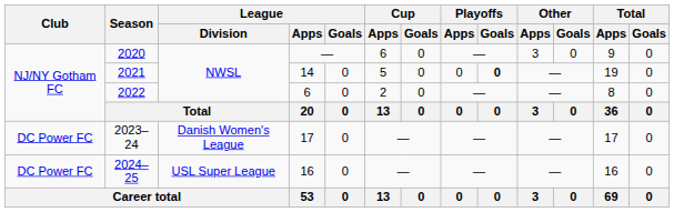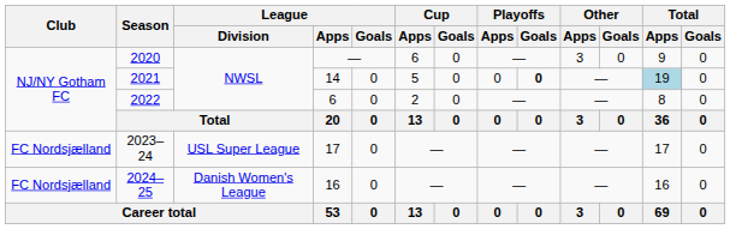2021 | Total / Apps: no background -> lightblue background
2023–24 | Club: DC Power FC -> FC Nordsjælland
2023–24 | League / Division: Danish Women's League -> USL Super League
2024–25 | Club: DC Power FC -> FC Nordsjælland
2024–25 | League / Division: USL Super League -> Danish Women's League
